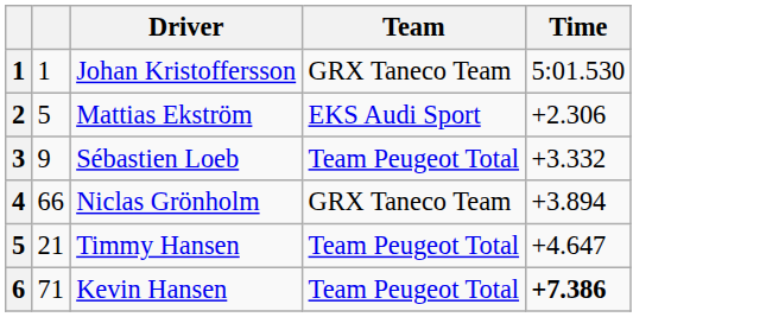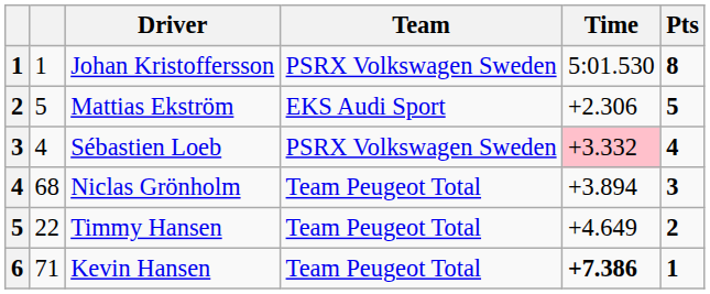+ column: Pts | 8 | 5 | 4 | 3 | 2 | 1
Johan Kristoffersson | Team: GRX Taneco Team -> PSRX Volkswagen Sweden
Sébastien Loeb | column 2: 9 -> 4
Sébastien Loeb | Team: Team Peugeot Total -> PSRX Volkswagen Sweden
Sébastien Loeb | Time: no background -> pink background
Niclas Grönholm | column 2: 66 -> 68
Niclas Grönholm | Team: GRX Taneco Team -> Team Peugeot Total
Timmy Hansen | column 2: 21 -> 22
Timmy Hansen | Time: +4.647 -> +4.649
